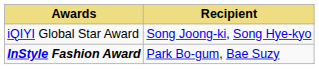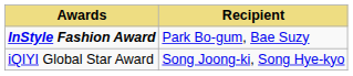rows swapped: InStyle Fashion Award <-> iQIYI Global Star Award
